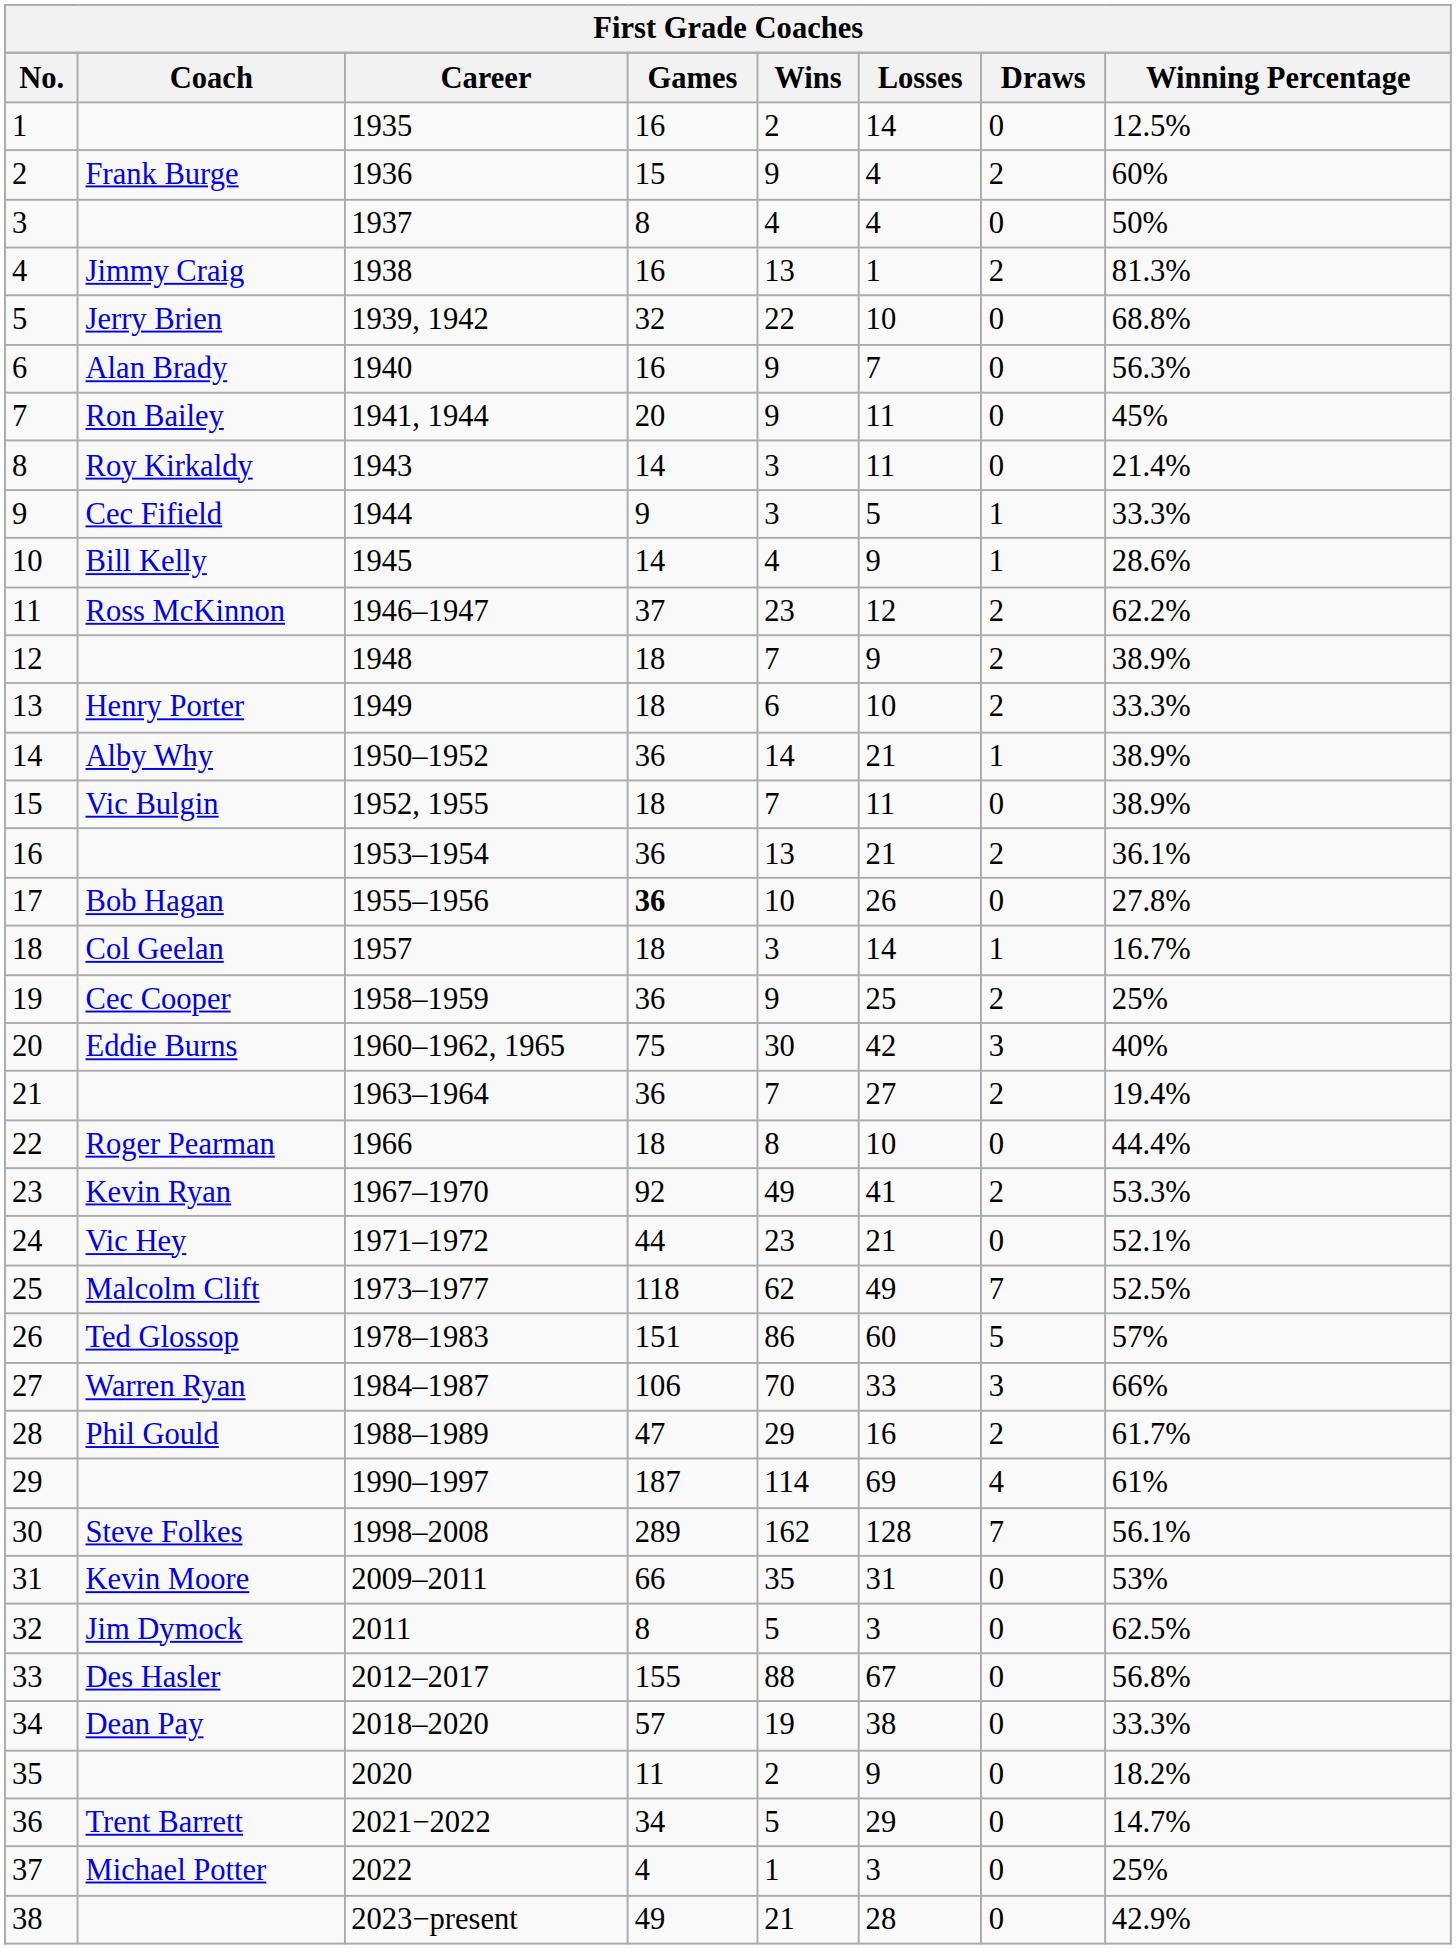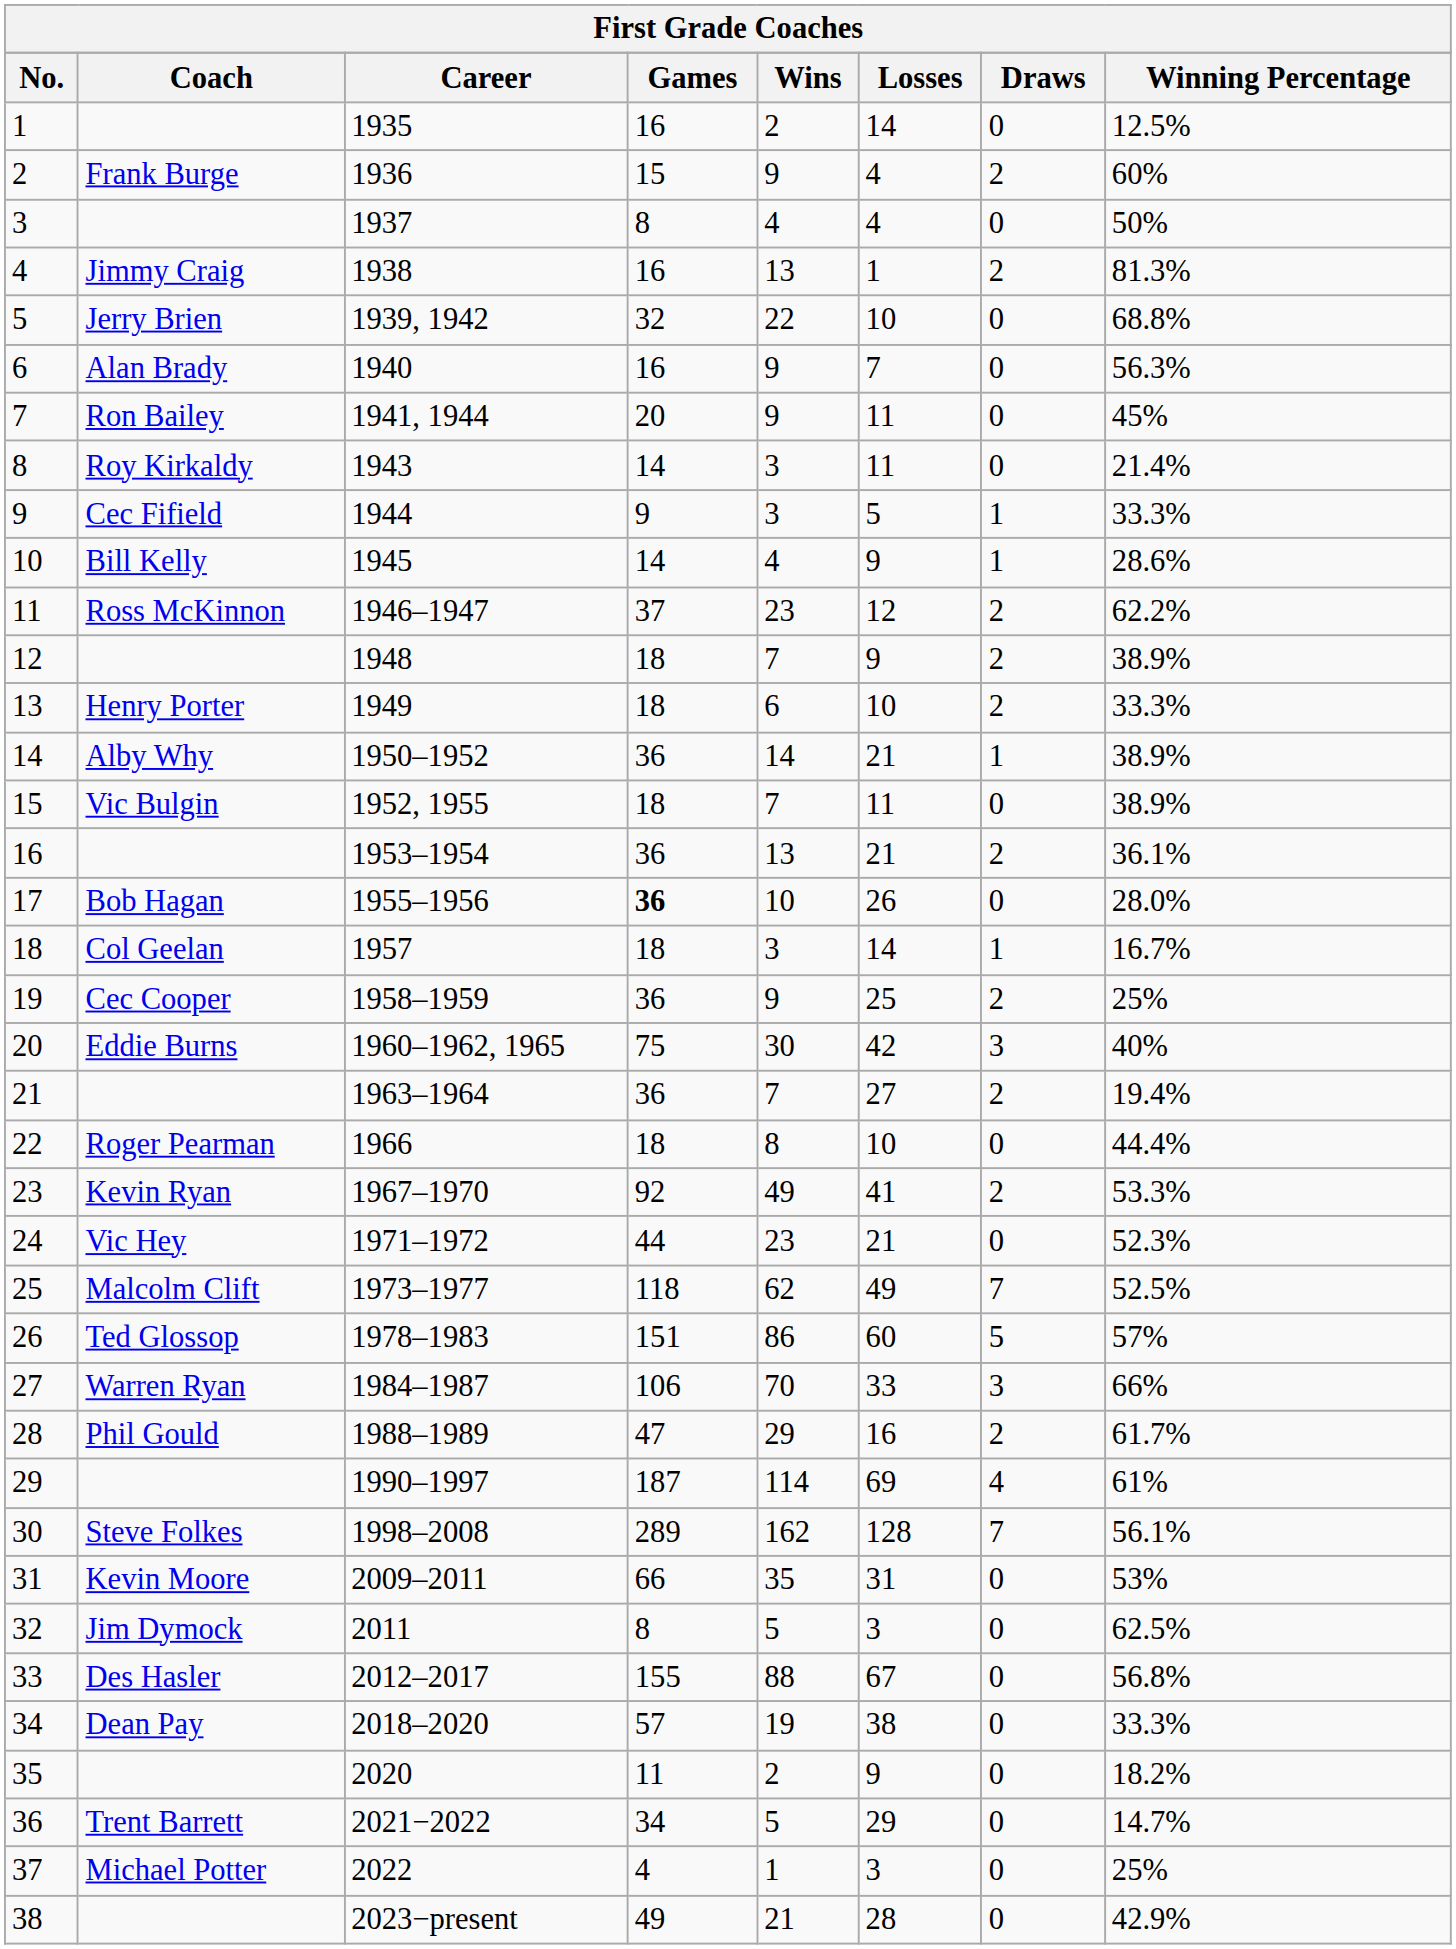17 | Winning Percentage: 27.8% -> 28.0%
24 | Winning Percentage: 52.1% -> 52.3%
